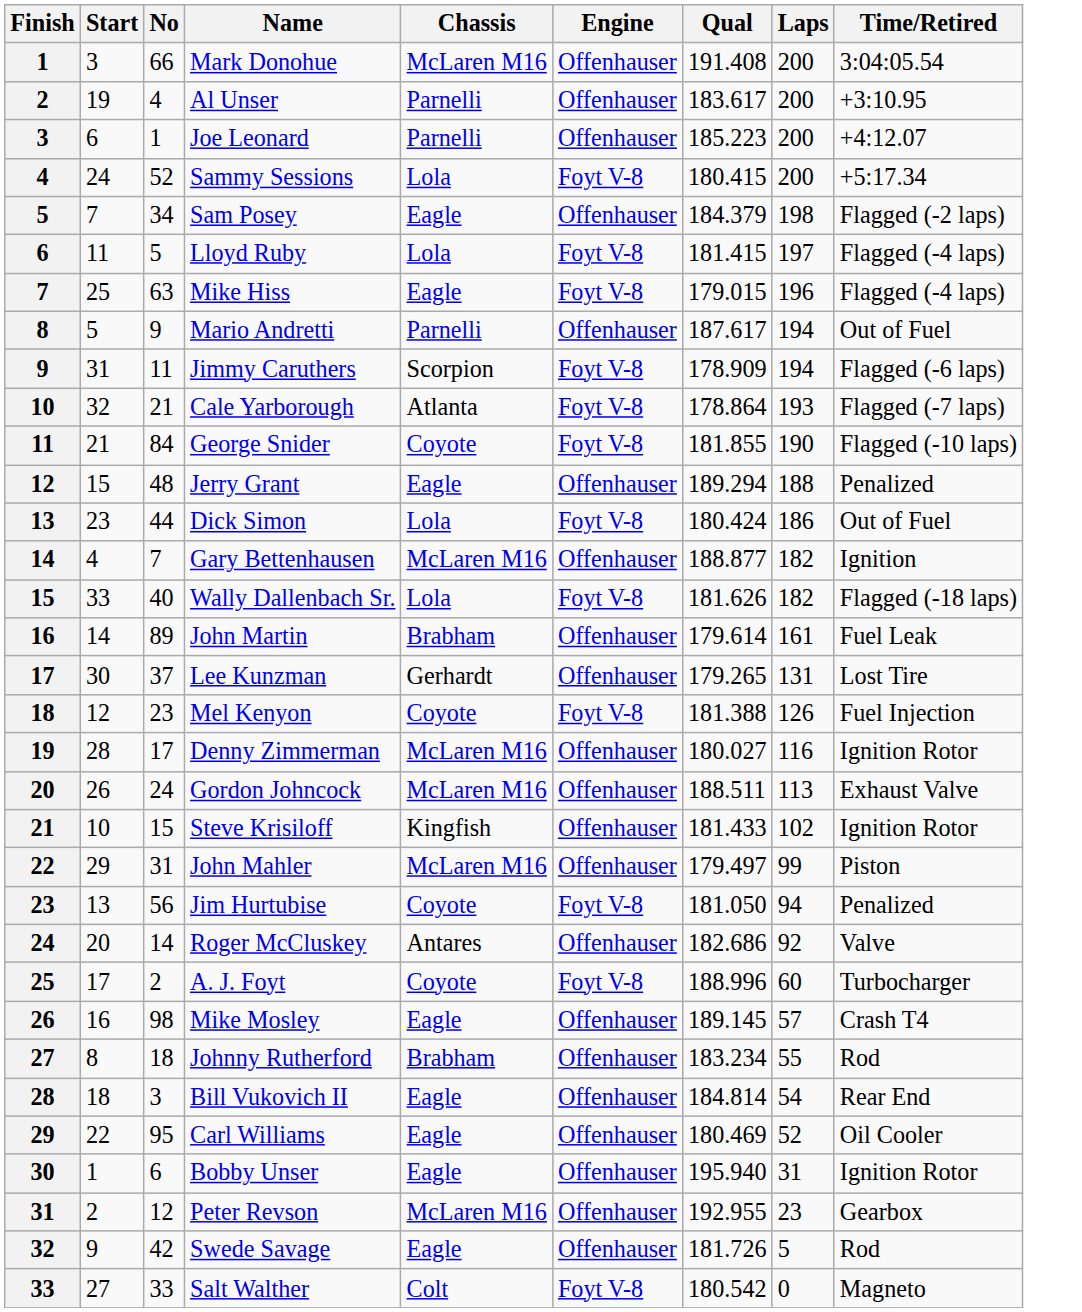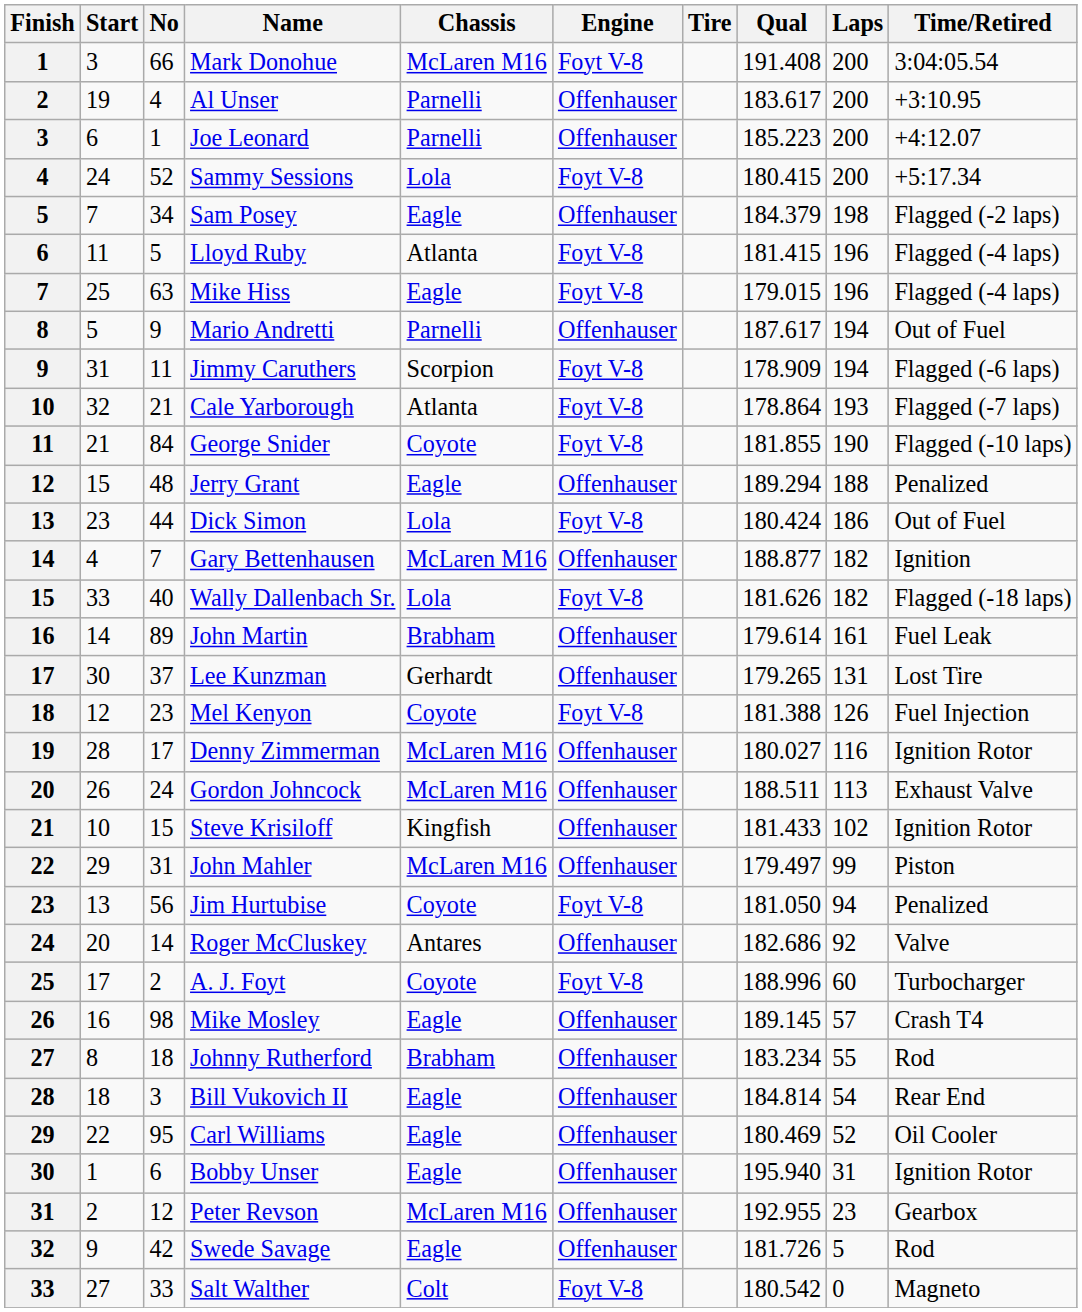+ column: Tire
Mark Donohue | Engine: Offenhauser -> Foyt V-8
Lloyd Ruby | Chassis: Lola -> Atlanta
Lloyd Ruby | Laps: 197 -> 196
